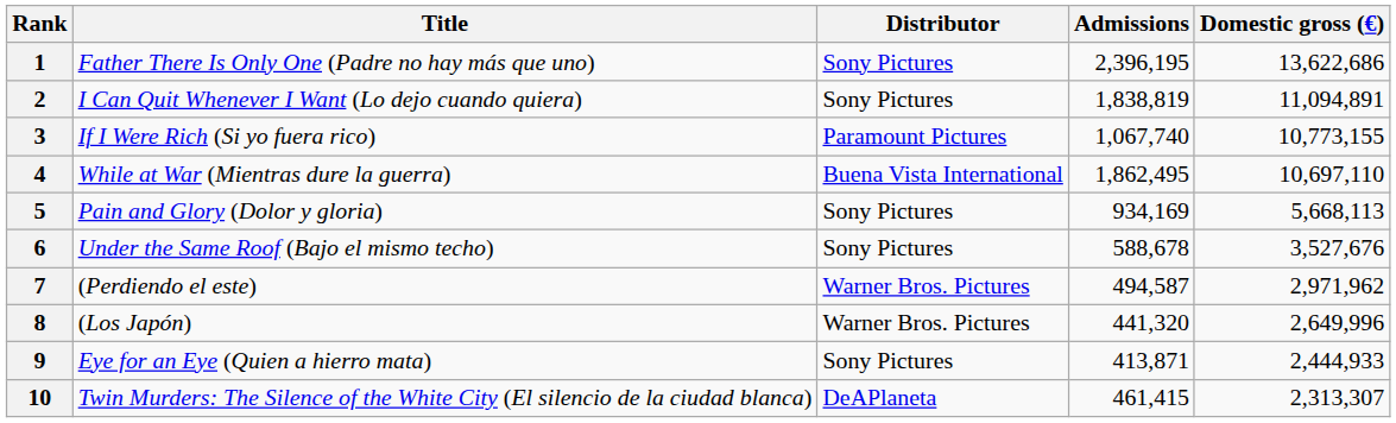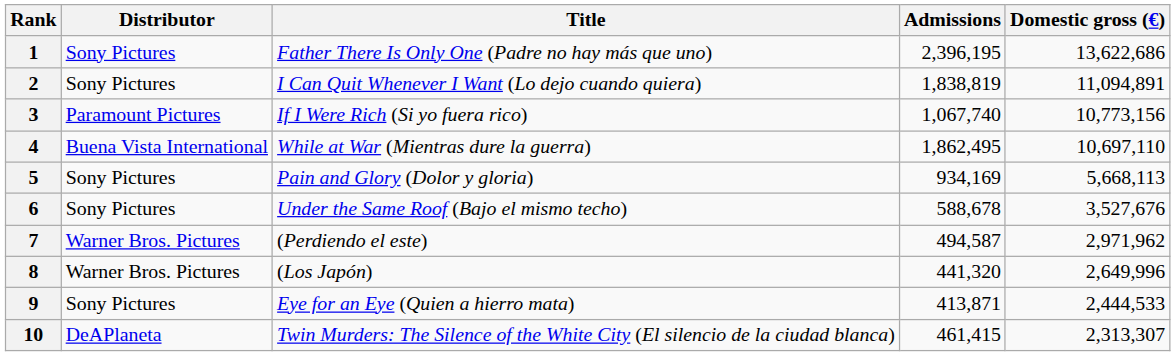columns swapped: Title <-> Distributor
3 | Domestic gross (€): 10,773,155 -> 10,773,156
9 | Domestic gross (€): 2,444,933 -> 2,444,533
